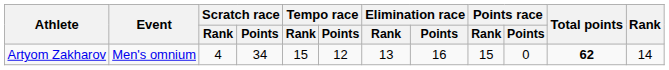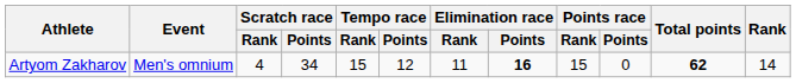Artyom Zakharov | Elimination race / Rank: 13 -> 11
Artyom Zakharov | Elimination race / Points: normal -> bold
